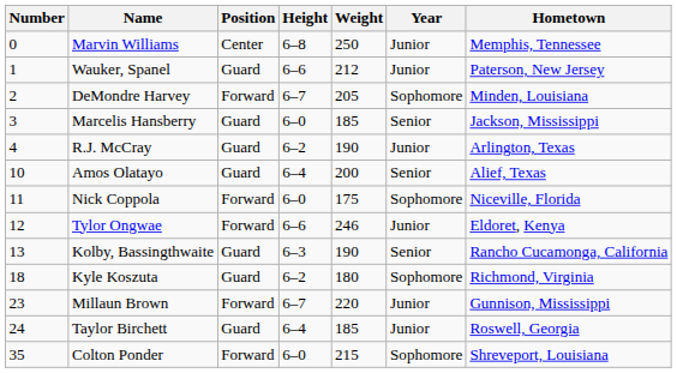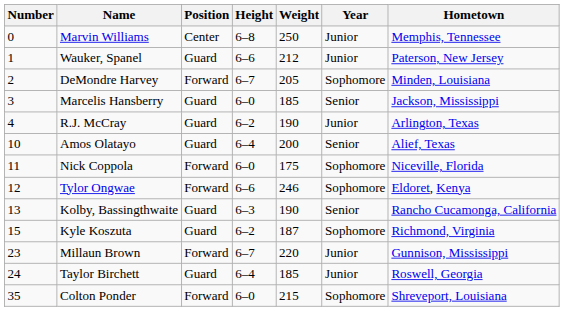Tylor Ongwae | Year: Junior -> Sophomore
Kyle Koszuta | Number: 18 -> 15
Kyle Koszuta | Weight: 180 -> 187
